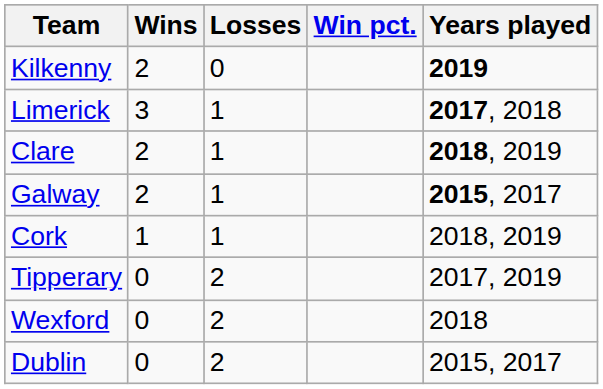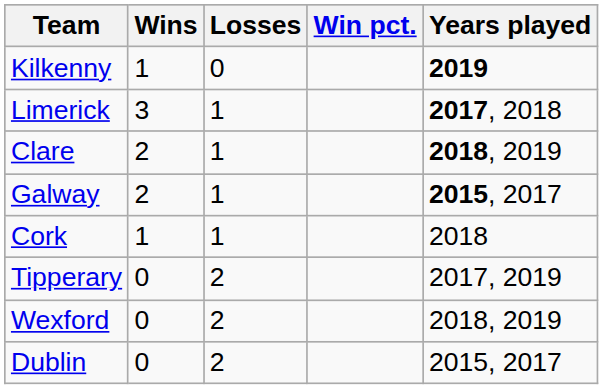Kilkenny | Wins: 2 -> 1
Cork | Years played: 2018, 2019 -> 2018
Wexford | Years played: 2018 -> 2018, 2019
